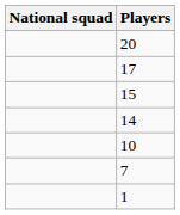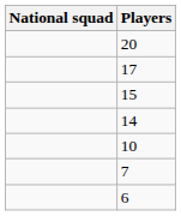+ row: 6
- row: 1
